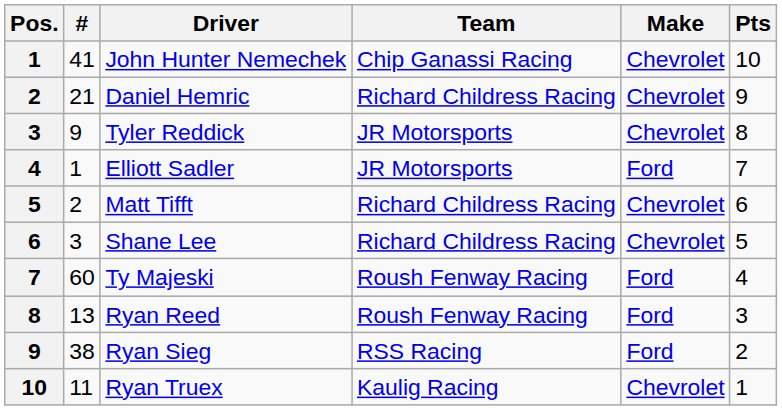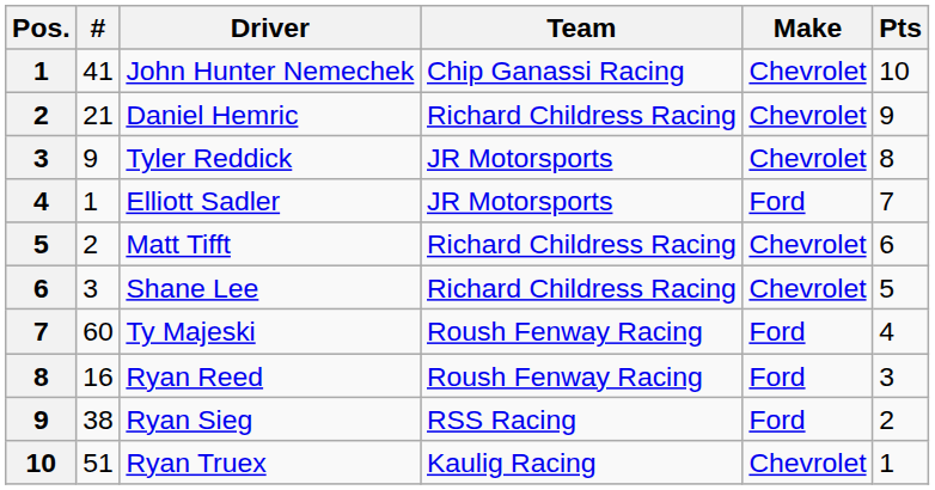Ryan Reed | #: 13 -> 16
Ryan Truex | #: 11 -> 51
